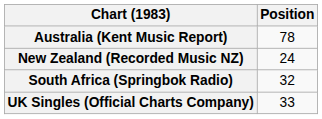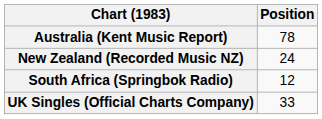South Africa (Springbok Radio) | Position: 32 -> 12
